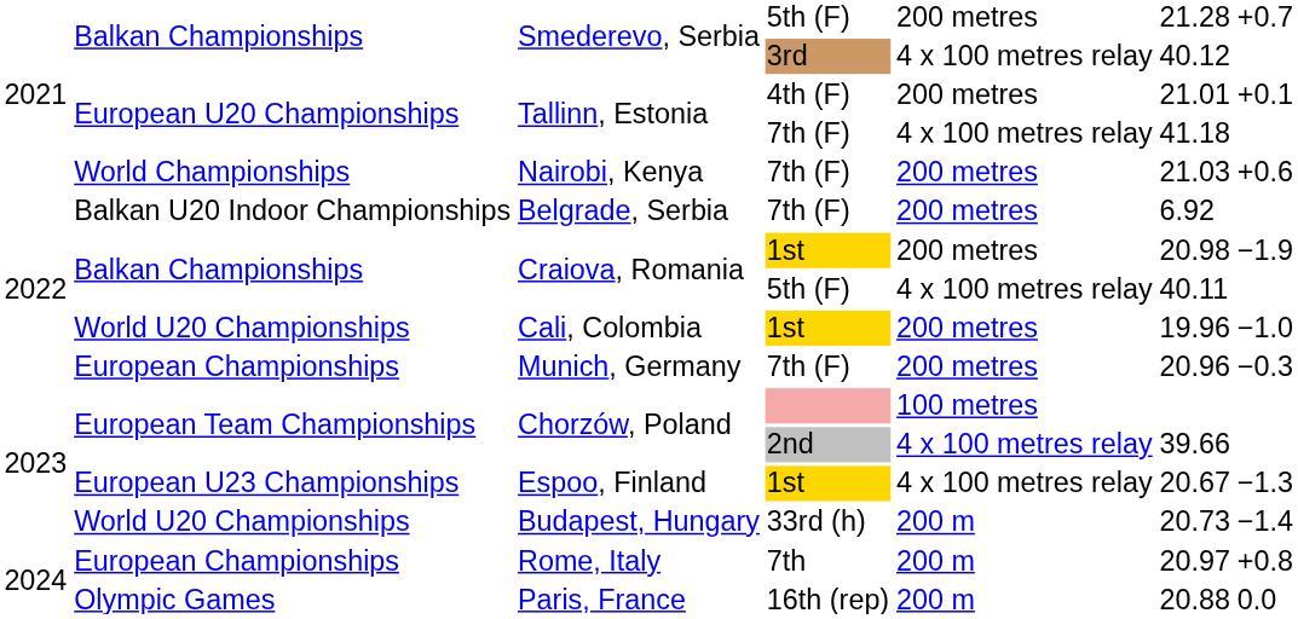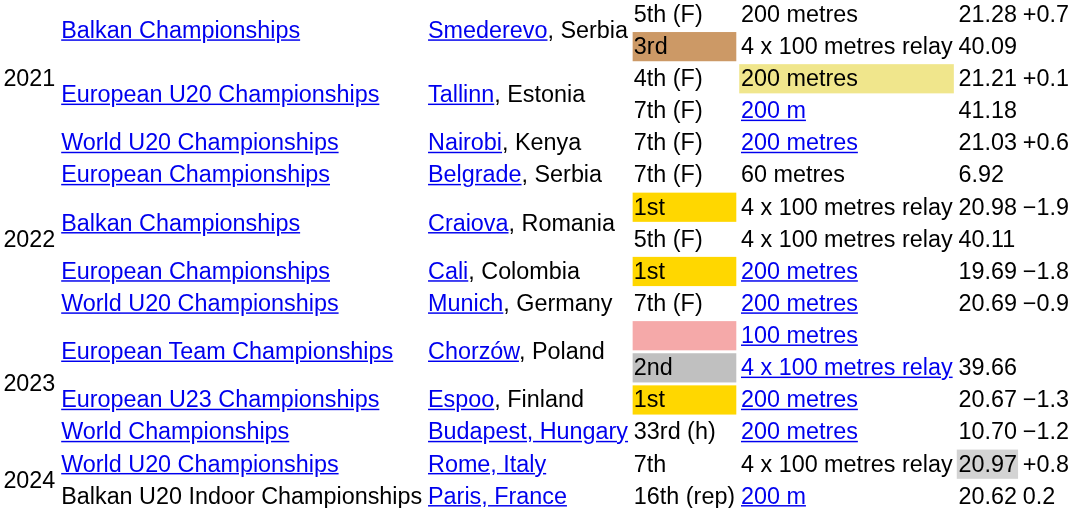Smederevo, Serbia / 3rd | column 6: 40.12 -> 40.09
Tallinn, Estonia / 4th (F) | column 5: no background -> khaki background
Tallinn, Estonia / 4th (F) | column 6: 21.01 -> 21.21
Tallinn, Estonia / 7th (F) | column 5: 4 x 100 metres relay -> 200 m
Nairobi, Kenya | column 2: World Championships -> World U20 Championships
Belgrade, Serbia | column 2: Balkan U20 Indoor Championships -> European Championships
Belgrade, Serbia | column 5: 200 metres -> 60 metres
Craiova, Romania / 1st | column 5: 200 metres -> 4 x 100 metres relay
Cali, Colombia | column 2: World U20 Championships -> European Championships
Cali, Colombia | column 6: 19.96 -> 19.69
Cali, Colombia | column 7: −1.0 -> −1.8
Munich, Germany | column 2: European Championships -> World U20 Championships
Munich, Germany | column 6: 20.96 -> 20.69
Munich, Germany | column 7: −0.3 -> −0.9
Espoo, Finland | column 5: 4 x 100 metres relay -> 200 metres
Budapest, Hungary | column 2: World U20 Championships -> World Championships
Budapest, Hungary | column 5: 200 m -> 200 metres
Budapest, Hungary | column 6: 20.73 -> 10.70
Budapest, Hungary | column 7: −1.4 -> −1.2
Rome, Italy | column 2: European Championships -> World U20 Championships
Rome, Italy | column 5: 200 m -> 4 x 100 metres relay
Rome, Italy | column 6: no background -> lightgrey background
Paris, France | column 2: Olympic Games -> Balkan U20 Indoor Championships
Paris, France | column 6: 20.88 -> 20.62
Paris, France | column 7: 0.0 -> 0.2
